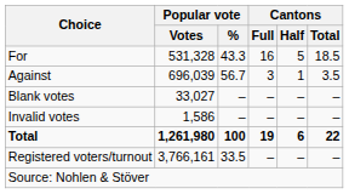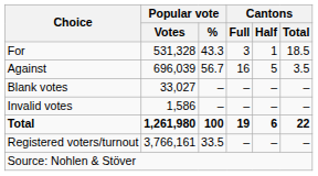For | Cantons / Full: 16 -> 3
For | Cantons / Half: 5 -> 1
Against | Cantons / Full: 3 -> 16
Against | Cantons / Half: 1 -> 5
